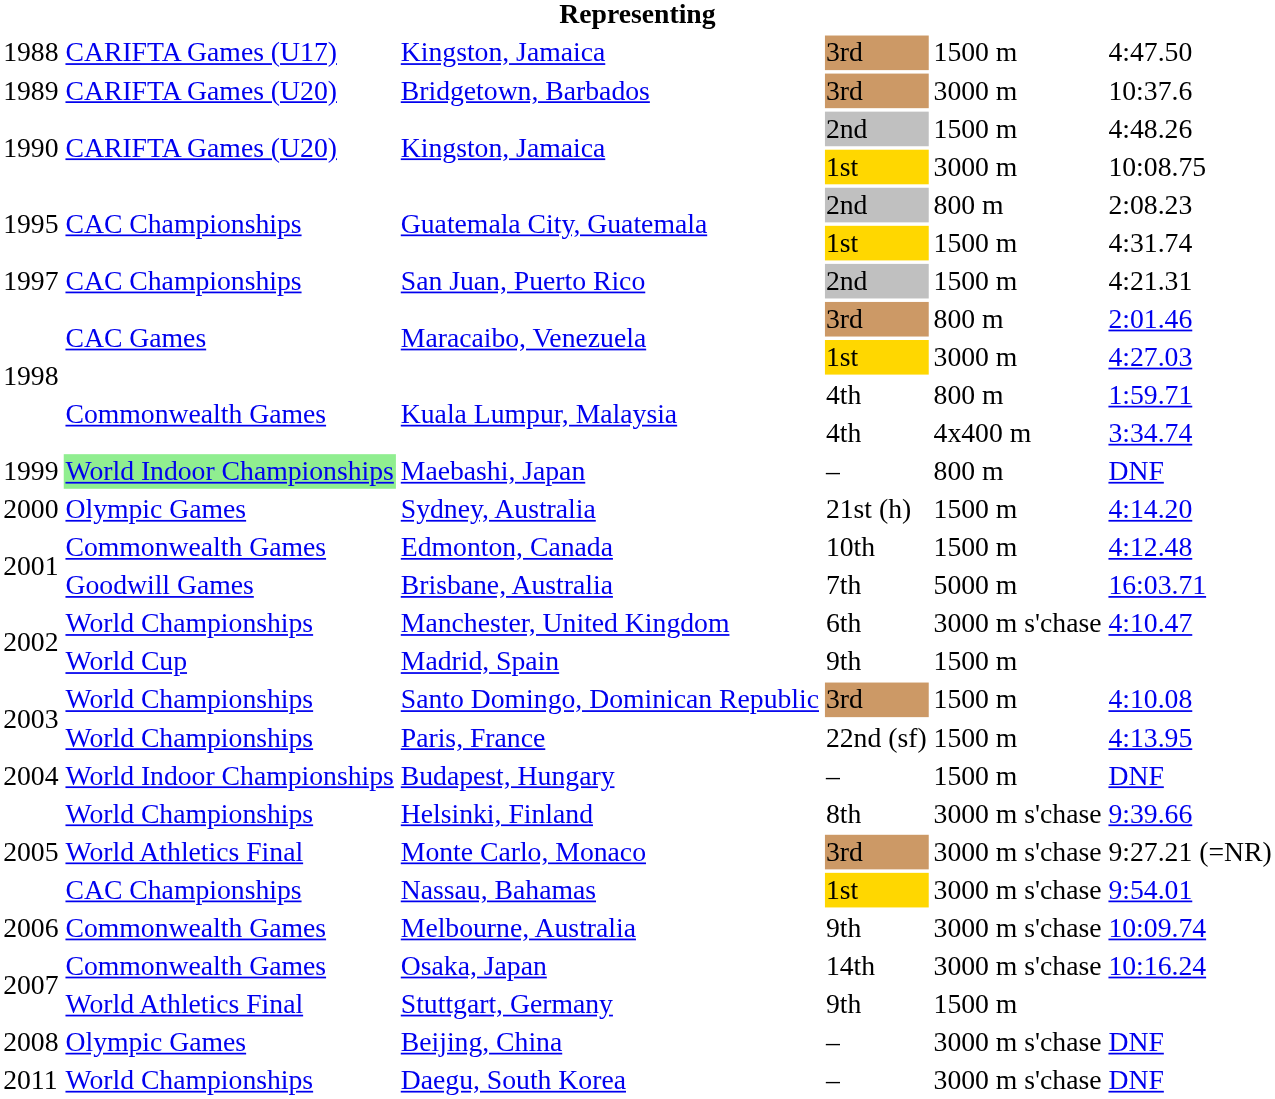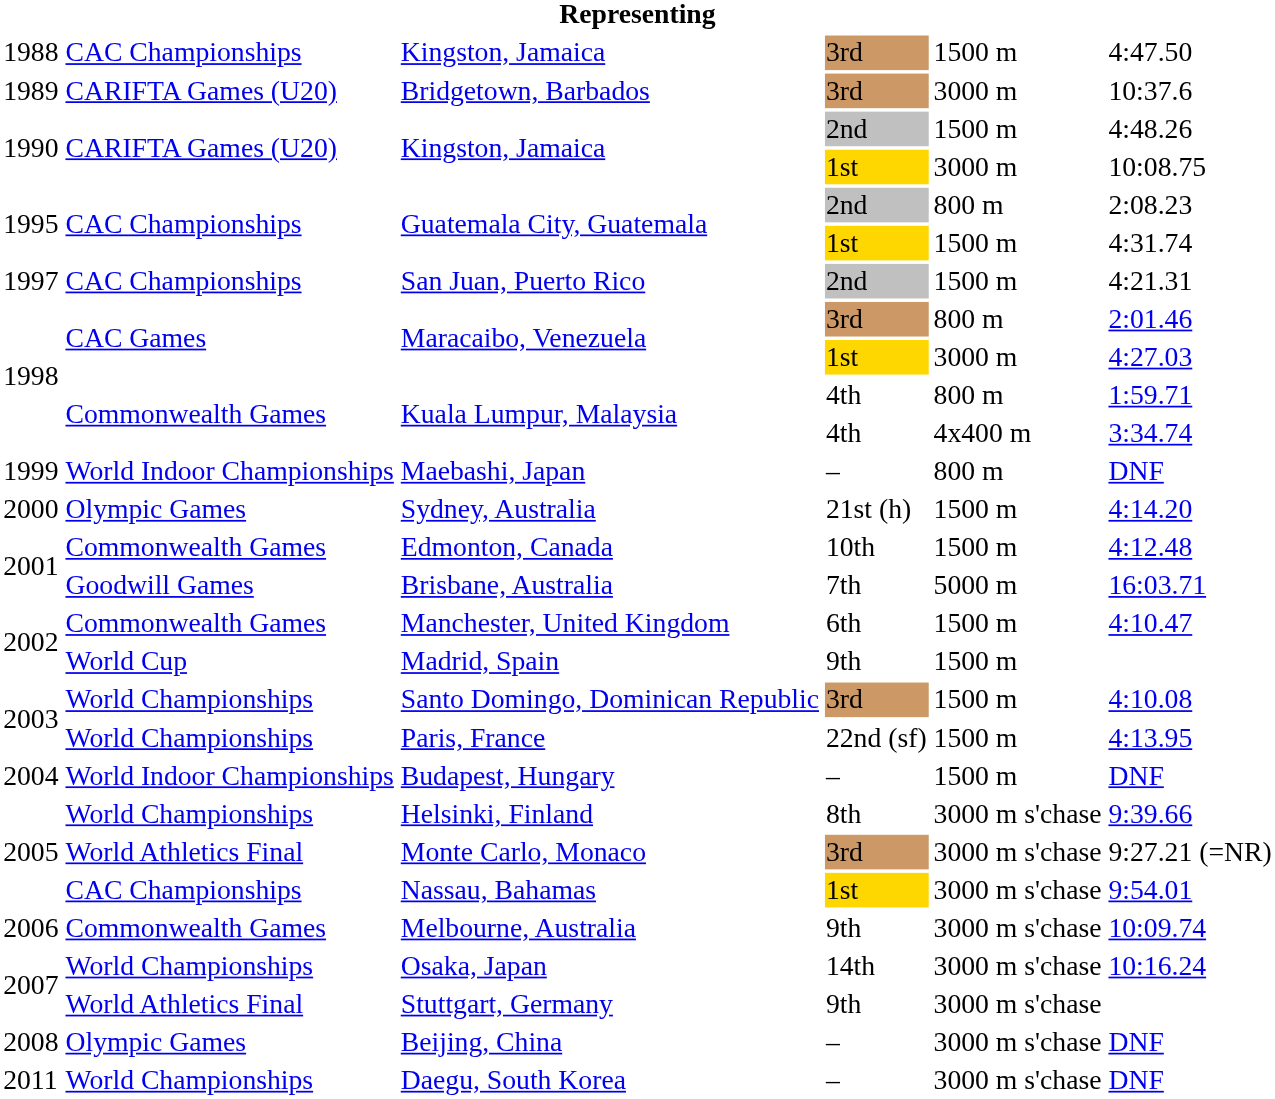Kingston, Jamaica / 3rd | column 2: CARIFTA Games (U17) -> CAC Championships
Maebashi, Japan | column 2: lightgreen background -> no background
Manchester, United Kingdom | column 2: World Championships -> Commonwealth Games
Manchester, United Kingdom | column 5: 3000 m s'chase -> 1500 m
Osaka, Japan | column 2: Commonwealth Games -> World Championships
Stuttgart, Germany | column 5: 1500 m -> 3000 m s'chase
